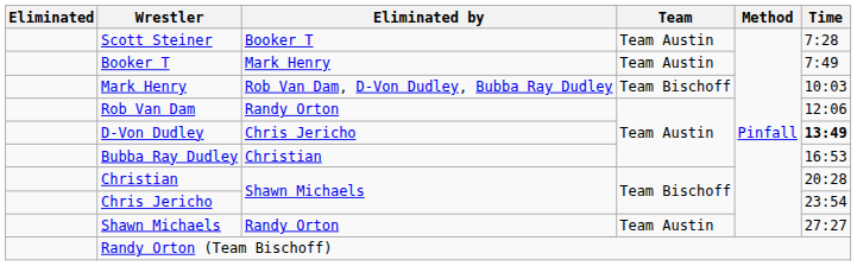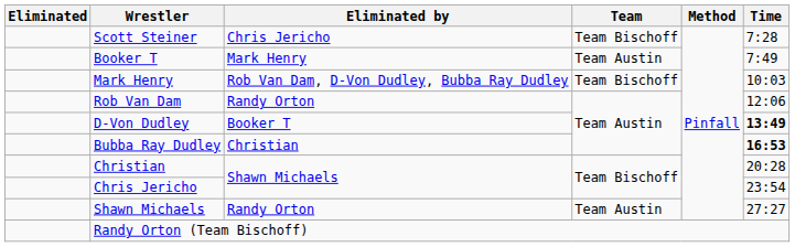Scott Steiner | Eliminated by: Booker T -> Chris Jericho
Scott Steiner | Team: Team Austin -> Team Bischoff
D-Von Dudley | Eliminated by: Chris Jericho -> Booker T
Bubba Ray Dudley | Time: normal -> bold
